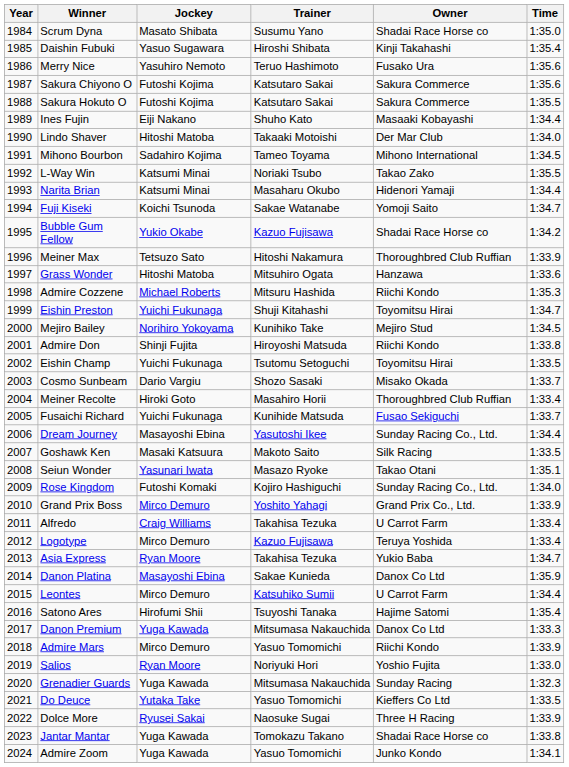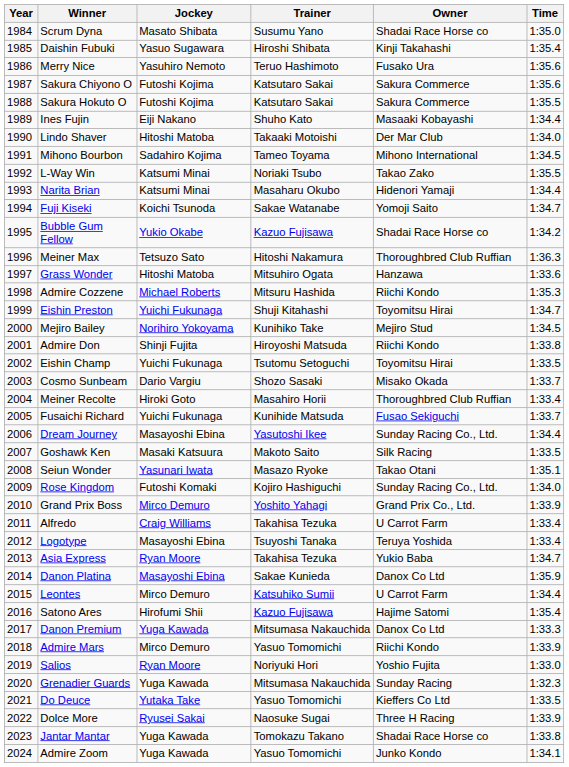Meiner Max | Time: 1:33.9 -> 1:36.3
Logotype | Jockey: Mirco Demuro -> Masayoshi Ebina
Logotype | Trainer: Kazuo Fujisawa -> Tsuyoshi Tanaka
Satono Ares | Trainer: Tsuyoshi Tanaka -> Kazuo Fujisawa
